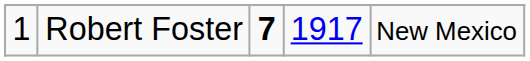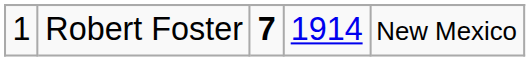Robert Foster | column 4: 1917 -> 1914
